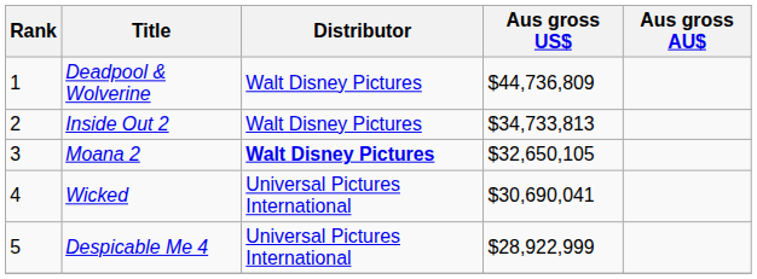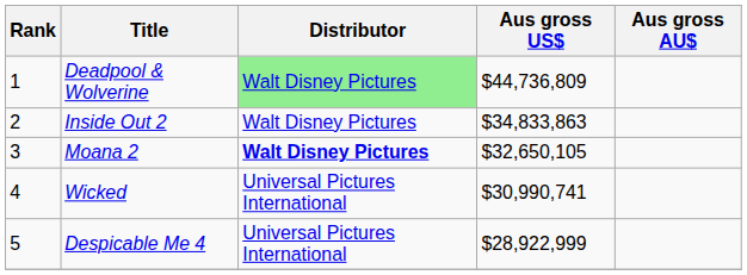Deadpool & Wolverine | Distributor: no background -> lightgreen background
Inside Out 2 | Aus gross US$: $34,733,813 -> $34,833,863
Wicked | Aus gross US$: $30,690,041 -> $30,990,741
